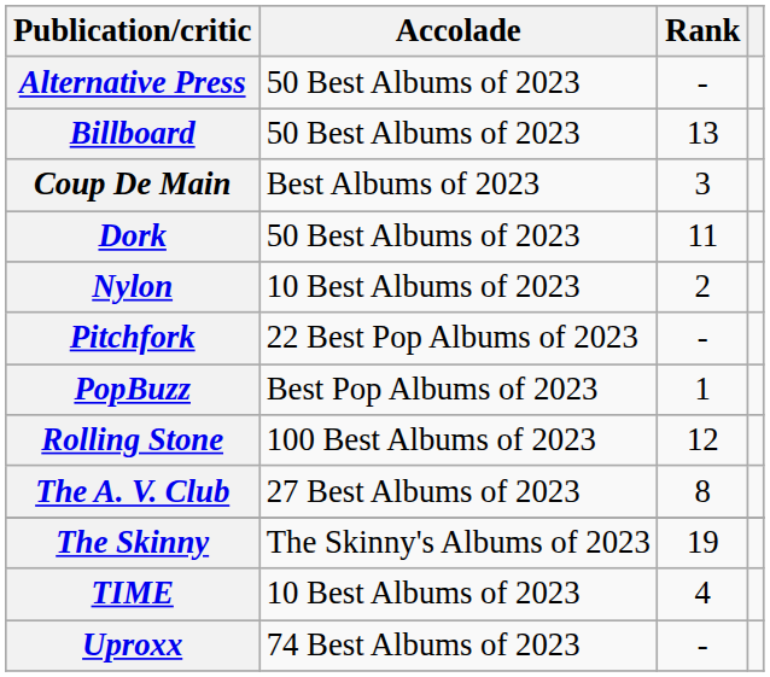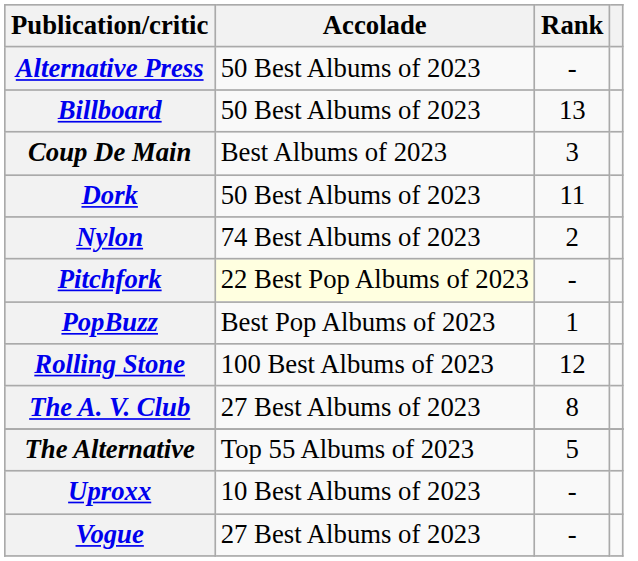Nylon | Accolade: 10 Best Albums of 2023 -> 74 Best Albums of 2023
Pitchfork | Accolade: no background -> lightyellow background
+ row: The Alternative | Top 55 Albums of 2023 | 5
- row: The Skinny | The Skinny's Albums of 2023 | 19
- row: TIME | 10 Best Albums of 2023 | 4
Uproxx | Accolade: 74 Best Albums of 2023 -> 10 Best Albums of 2023
+ row: Vogue | 27 Best Albums of 2023 | -
